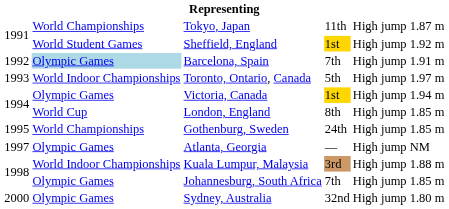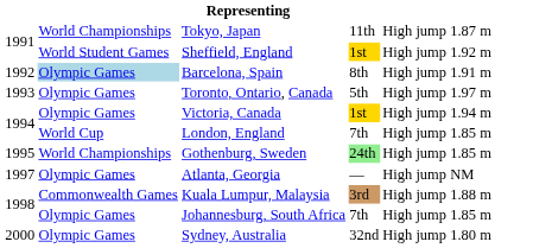Barcelona, Spain | column 4: 7th -> 8th
Toronto, Ontario, Canada | column 2: World Indoor Championships -> Olympic Games
London, England | column 4: 8th -> 7th
Gothenburg, Sweden | column 4: no background -> lightgreen background
Kuala Lumpur, Malaysia | column 2: World Indoor Championships -> Commonwealth Games
